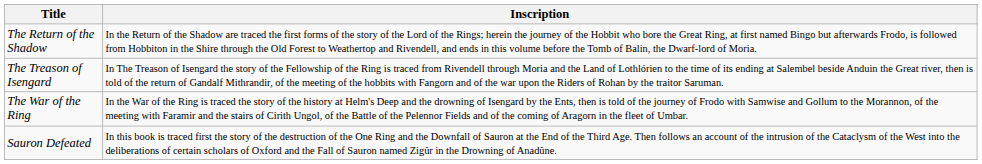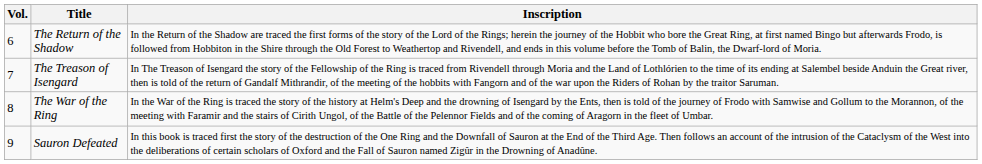+ column: Vol. | 6 | 7 | 8 | 9
